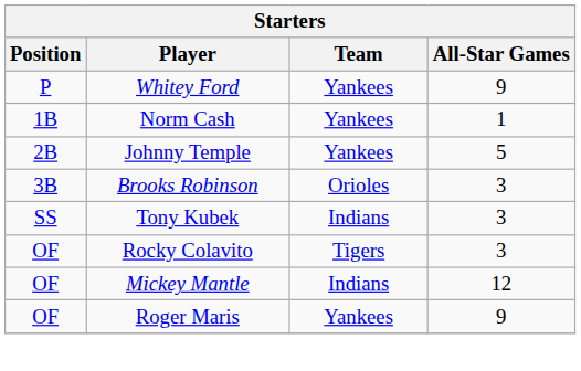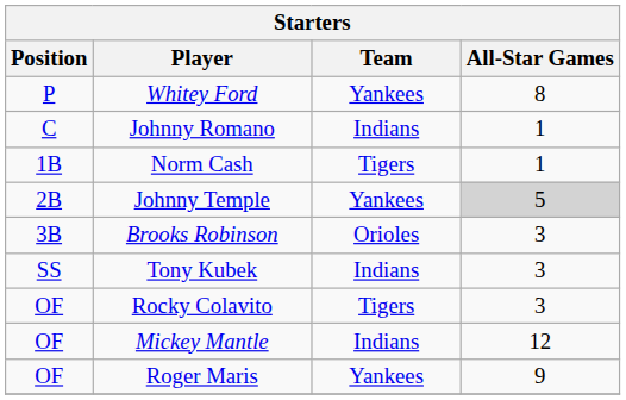Whitey Ford | All-Star Games: 9 -> 8
+ row: C | Johnny Romano | Indians | 1
Norm Cash | Team: Yankees -> Tigers
Johnny Temple | All-Star Games: no background -> lightgrey background
